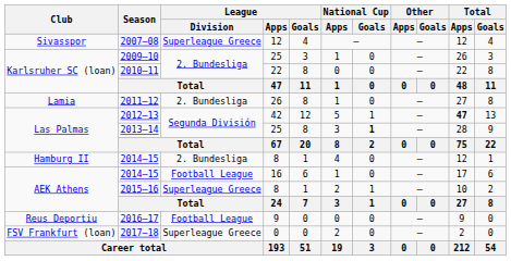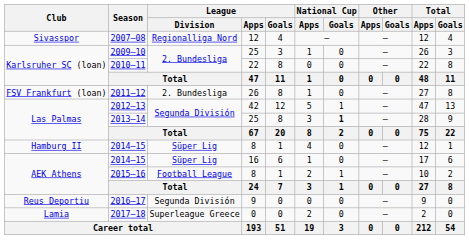2007–08 | League / Division: Superleague Greece -> Regionalliga Nord
2011–12 | Club: Lamia -> FSV Frankfurt (loan)
2012–13 | Total / Apps: bold -> normal
2014–15 / 8 | League / Division: 2. Bundesliga -> Süper Lig
2014–15 / 16 | League / Division: Football League -> Süper Lig
2015–16 | League / Division: Superleague Greece -> Football League
2016–17 | League / Division: Football League -> Segunda División
2017–18 | Club: FSV Frankfurt (loan) -> Lamia
